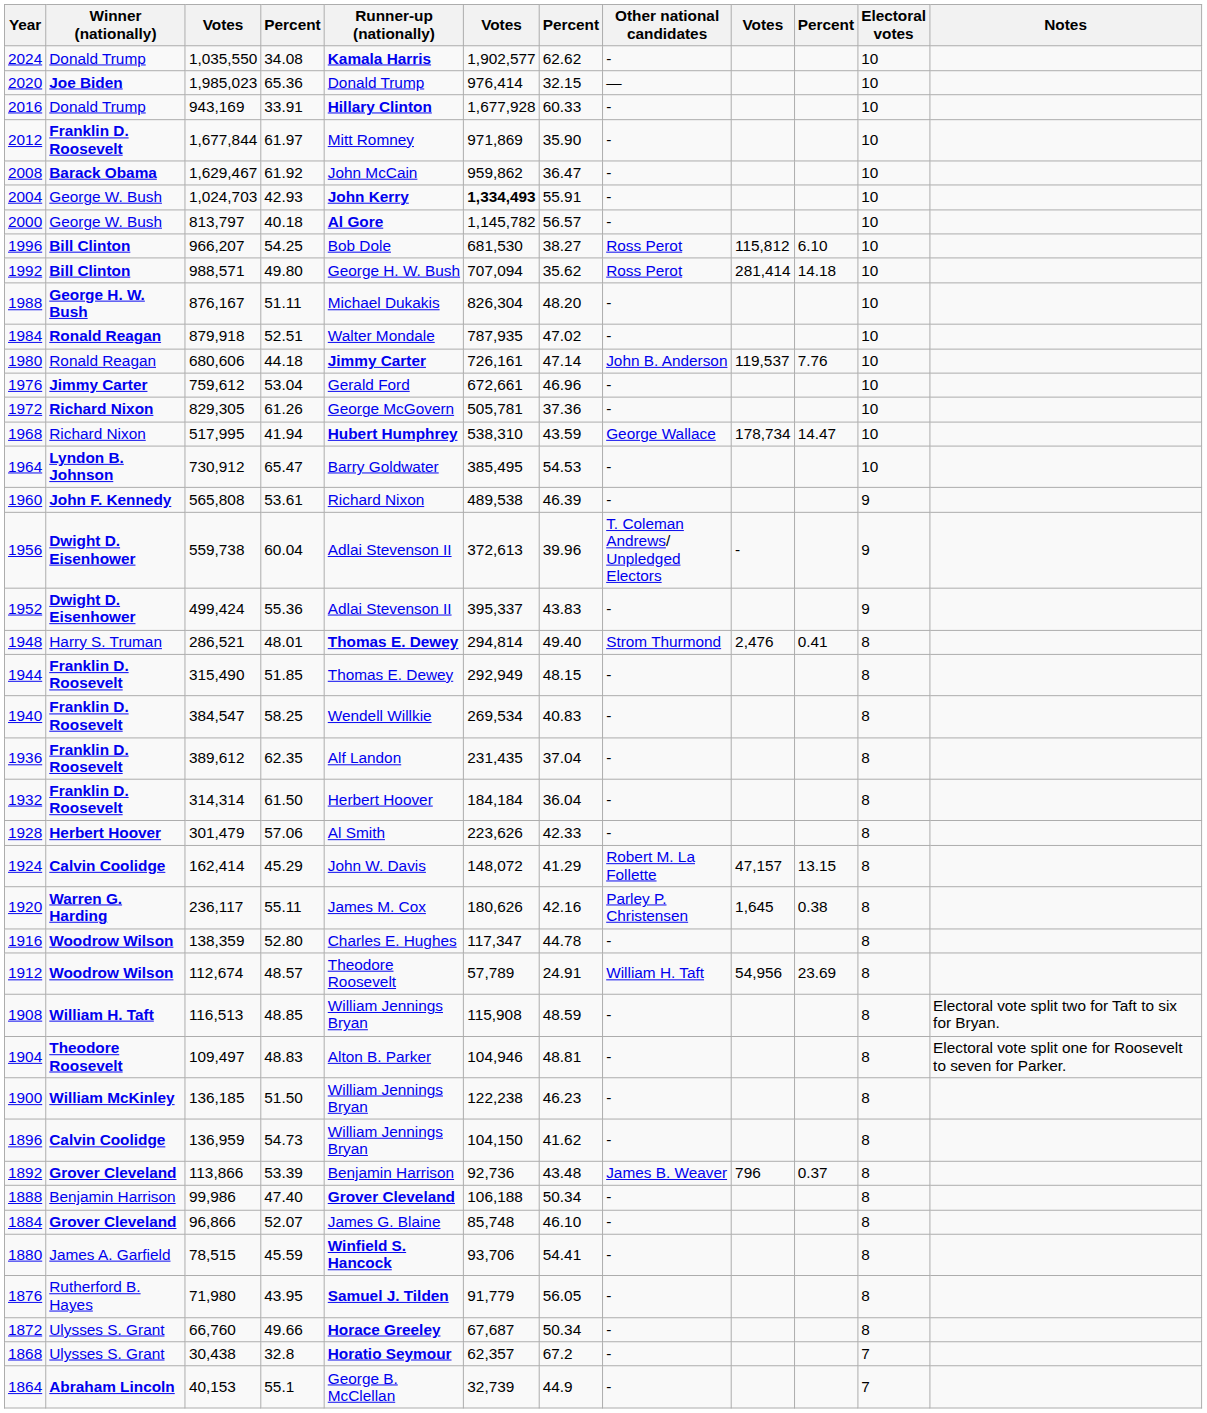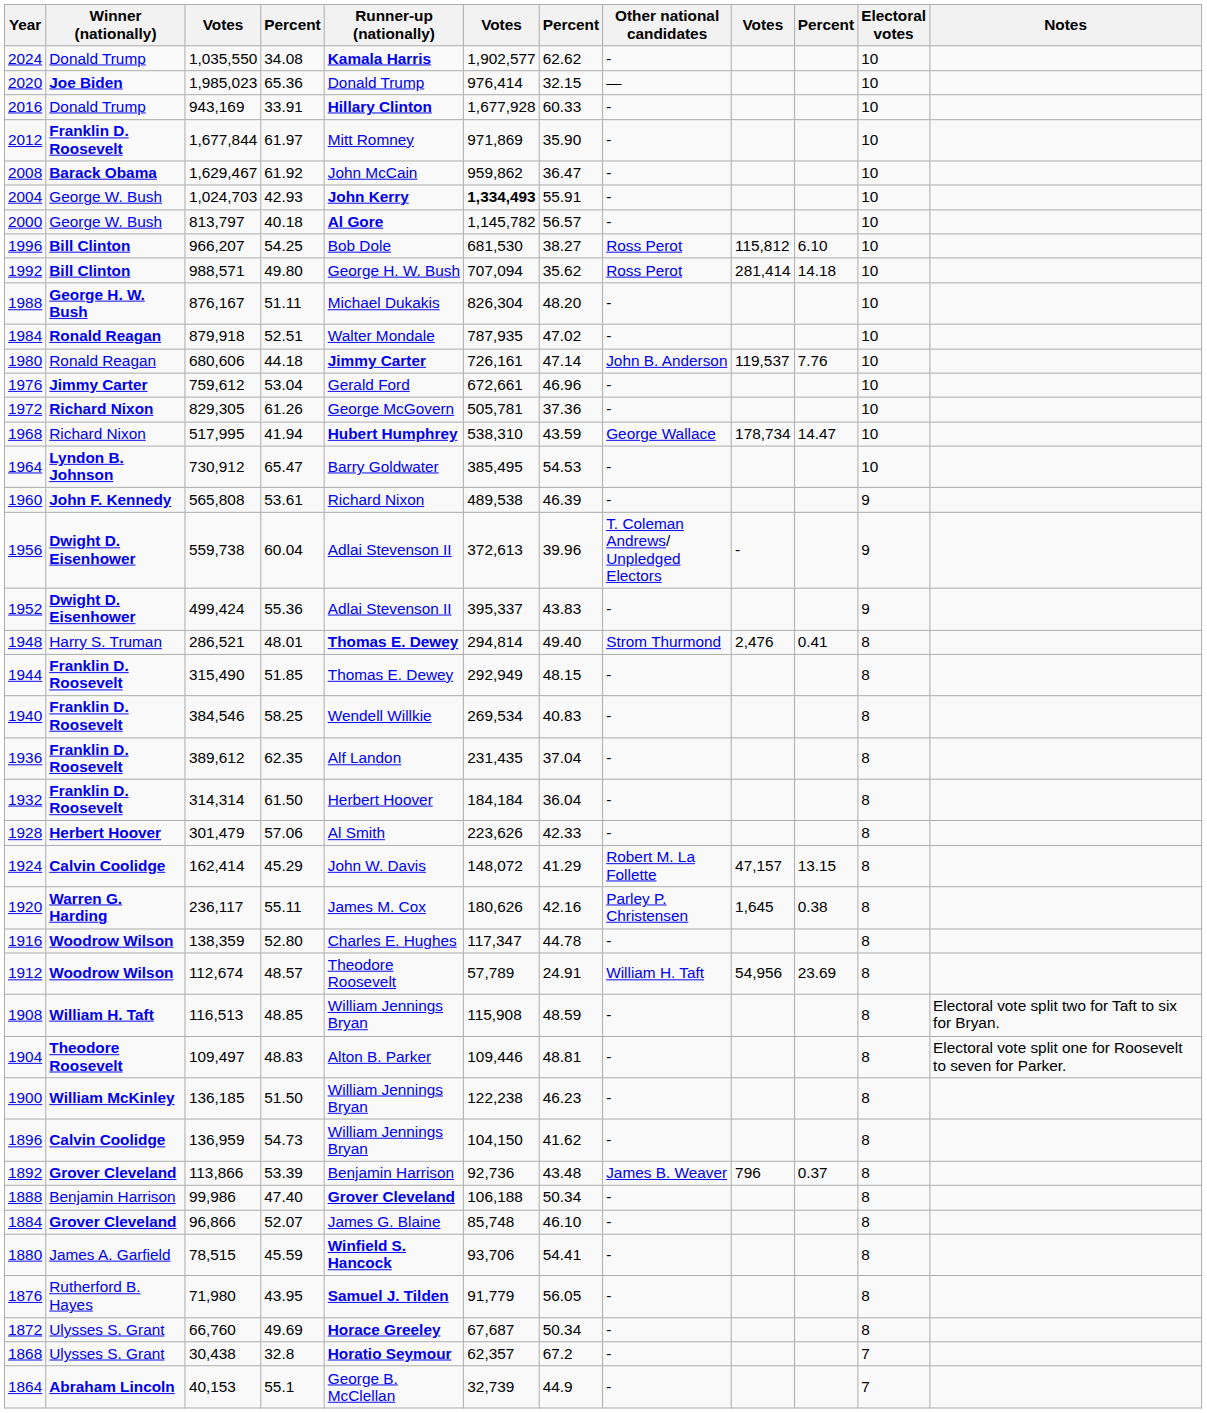1940 | column 3: 384,547 -> 384,546
1904 | column 6: 104,946 -> 109,446
1872 | column 4: 49.66 -> 49.69
